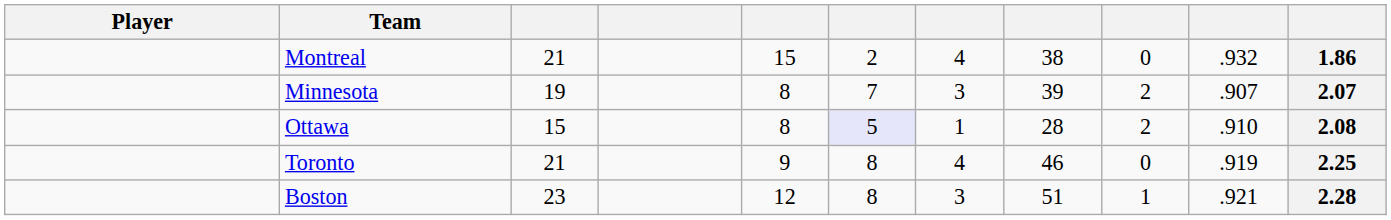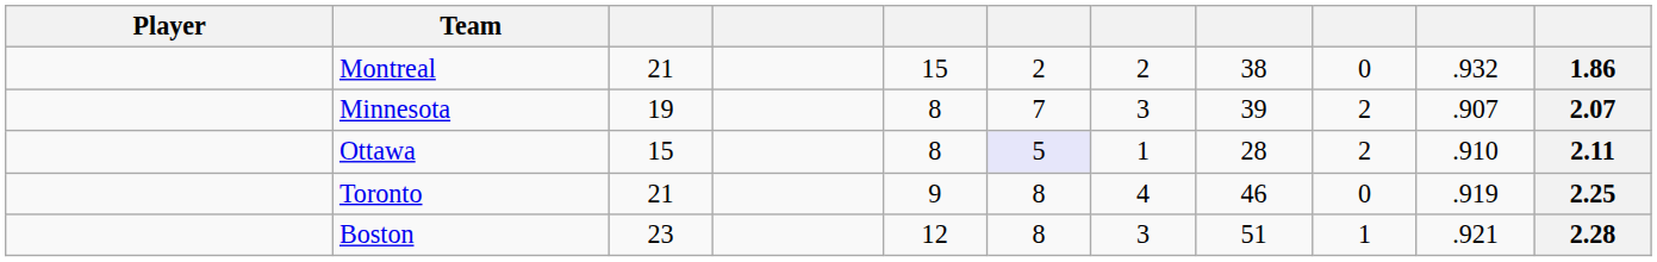Montreal | column 7: 4 -> 2
Ottawa | column 11: 2.08 -> 2.11
